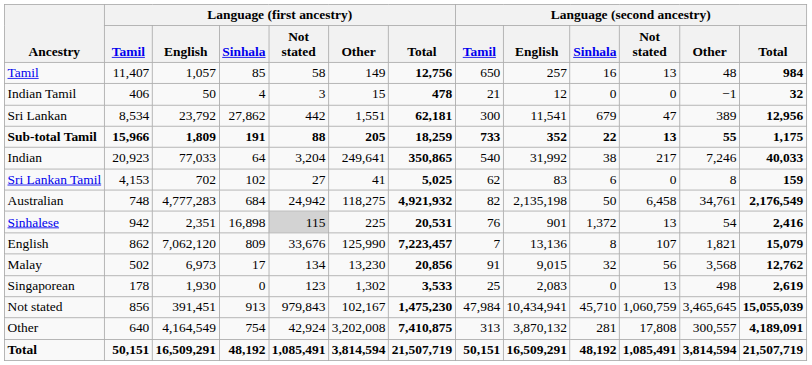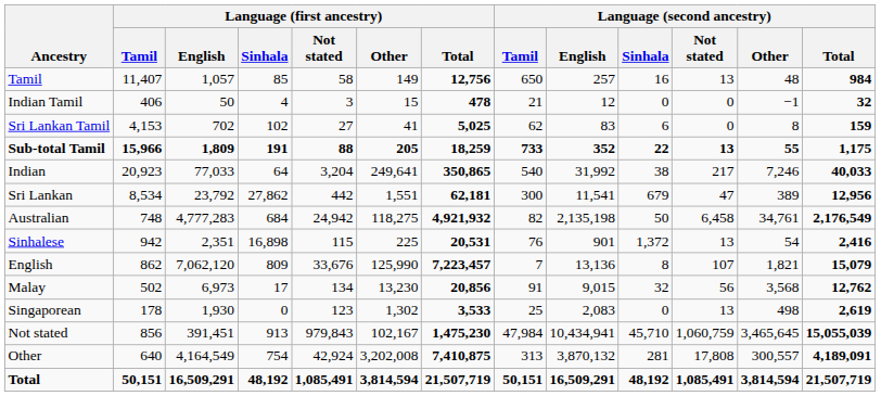rows swapped: Sri Lankan Tamil <-> Sri Lankan
Sinhalese | Language (first ancestry) / Not stated: lightgrey background -> no background
